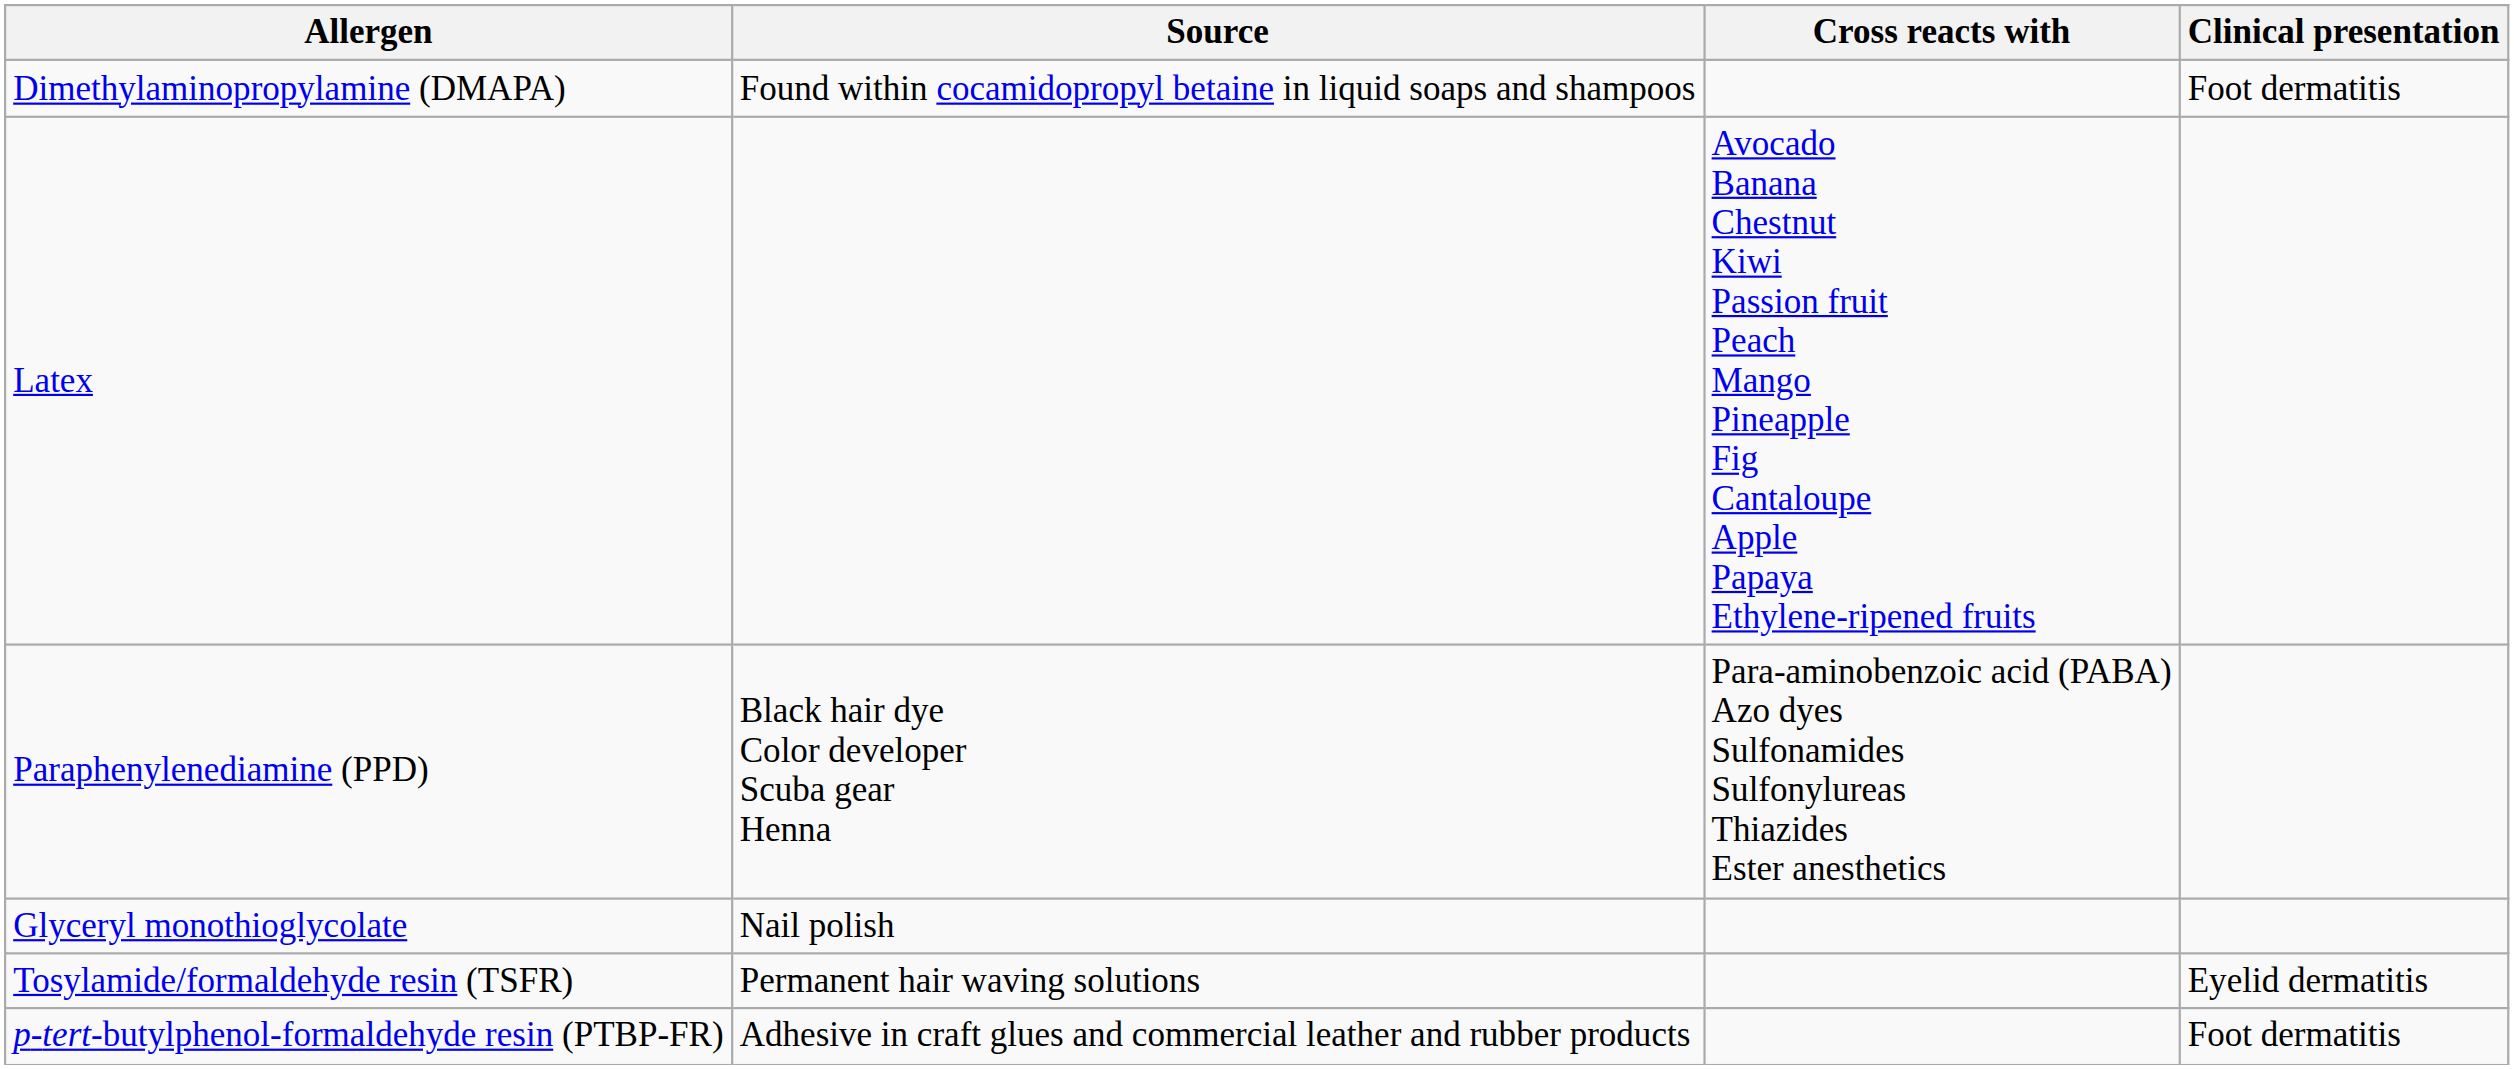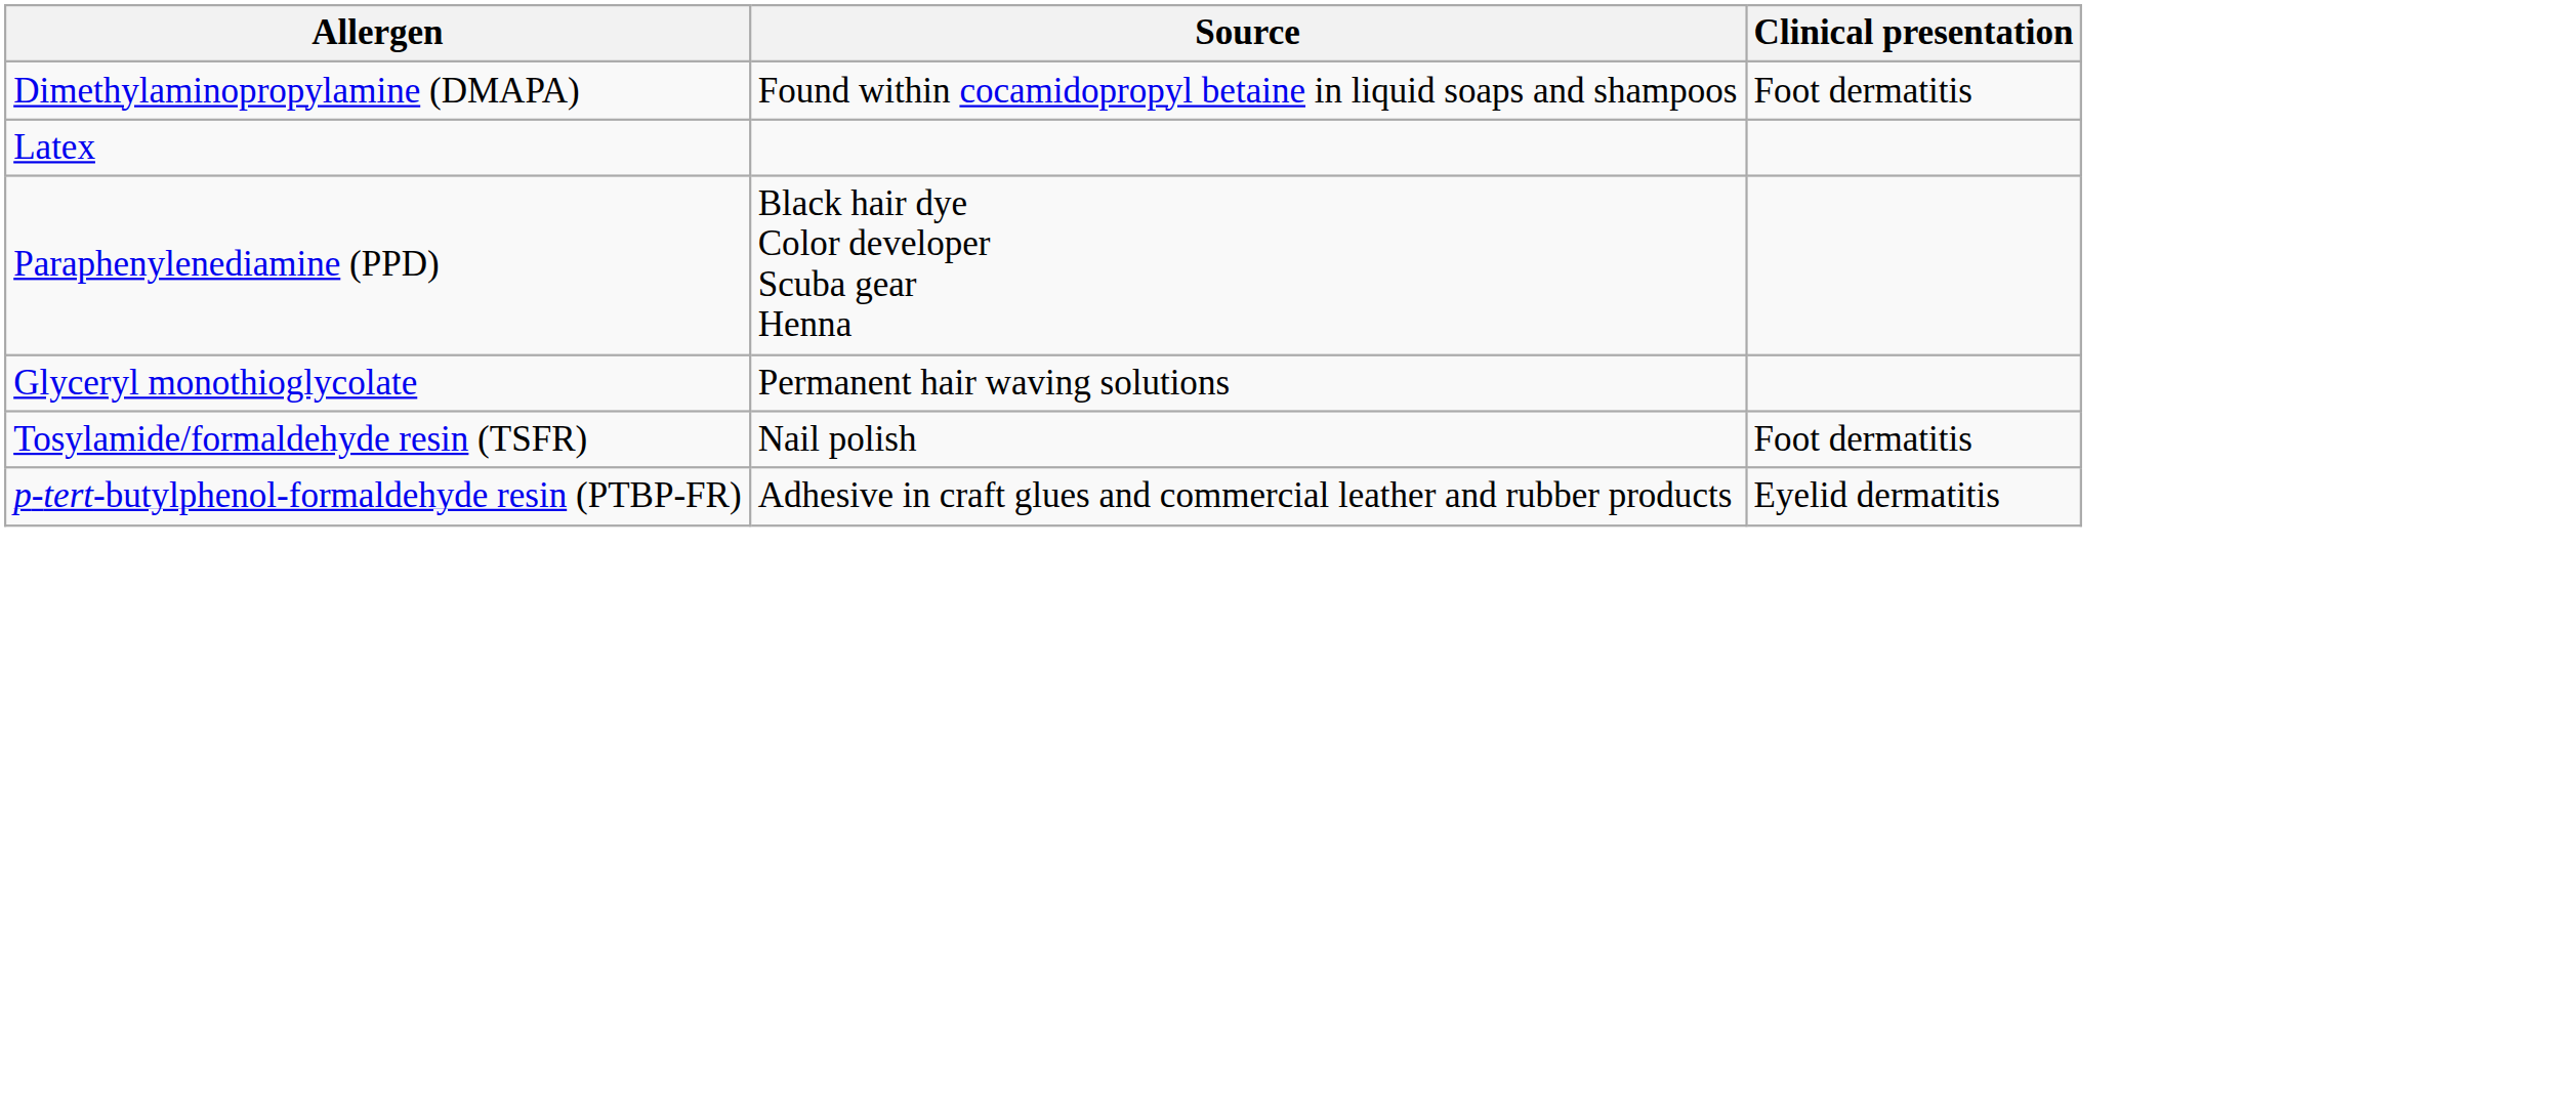- column: Cross reacts with | Avocado Banana Chestnut Kiwi Passion fruit Peach Mango Pineapple Fig Cantaloupe Apple Papaya Ethylene-ripened fruits | Para-aminobenzoic acid (PABA) Azo dyes Sulfonamides Sulfonylureas Thiazides Ester anesthetics
Glyceryl monothioglycolate | Source: Nail polish -> Permanent hair waving solutions
Tosylamide/formaldehyde resin (TSFR) | Source: Permanent hair waving solutions -> Nail polish
Tosylamide/formaldehyde resin (TSFR) | Clinical presentation: Eyelid dermatitis -> Foot dermatitis
p-tert-butylphenol-formaldehyde resin (PTBP-FR) | Clinical presentation: Foot dermatitis -> Eyelid dermatitis
